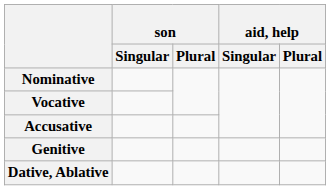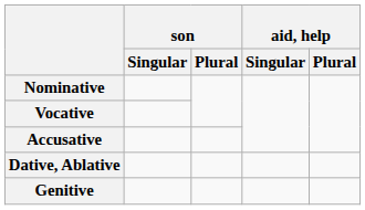rows swapped: Genitive <-> Dative, Ablative
